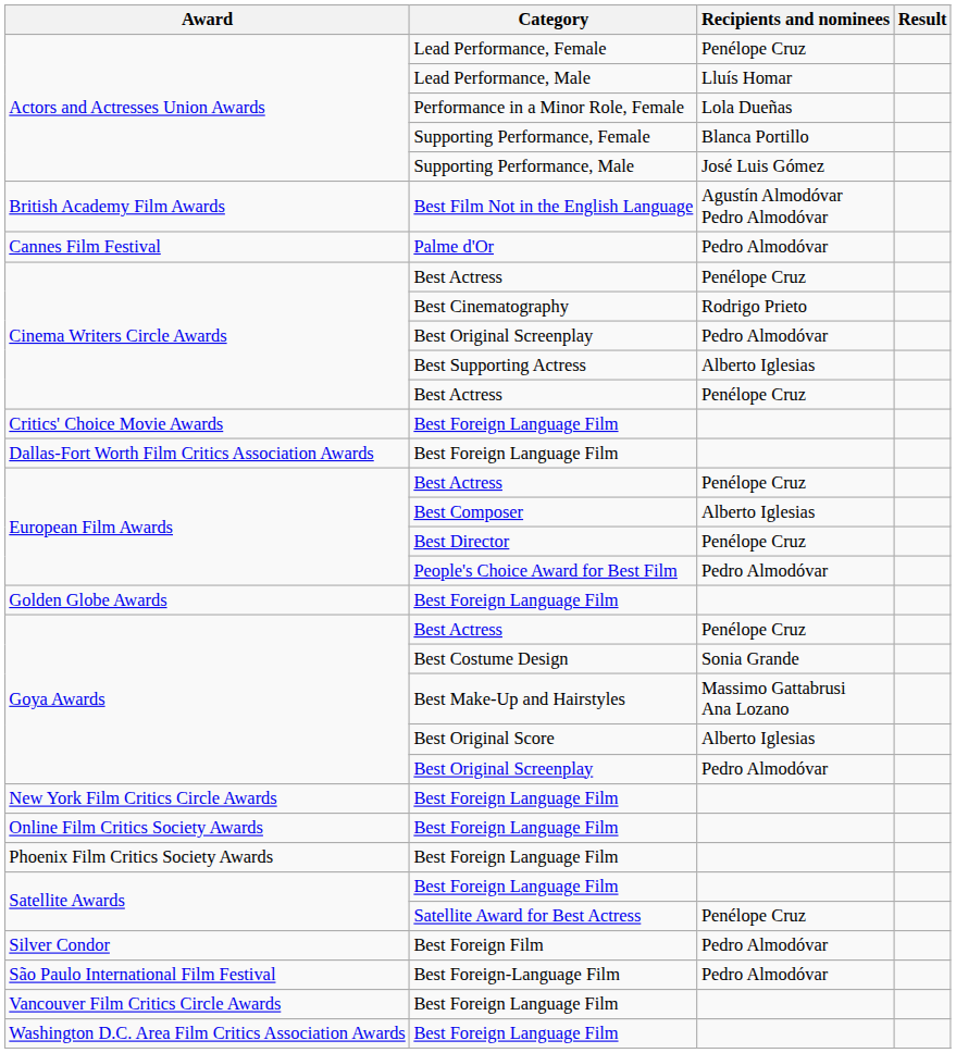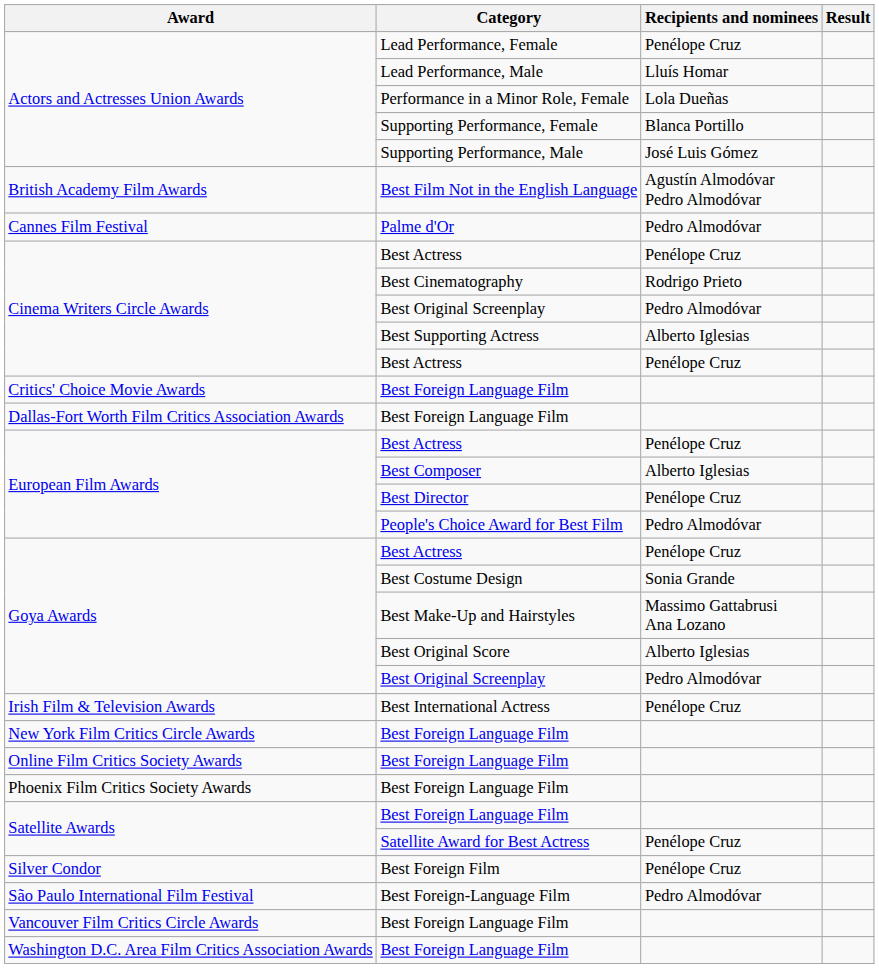- row: Golden Globe Awards | Best Foreign Language Film
+ row: Irish Film & Television Awards | Best International Actress | Penélope Cruz
Best Foreign Film | Recipients and nominees: Pedro Almodóvar -> Penélope Cruz
